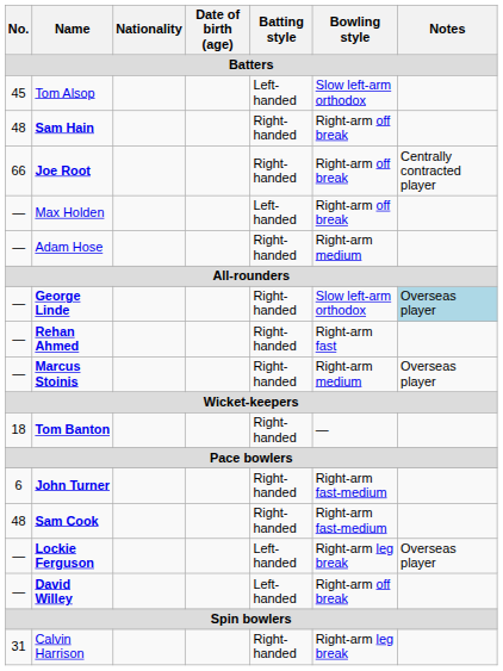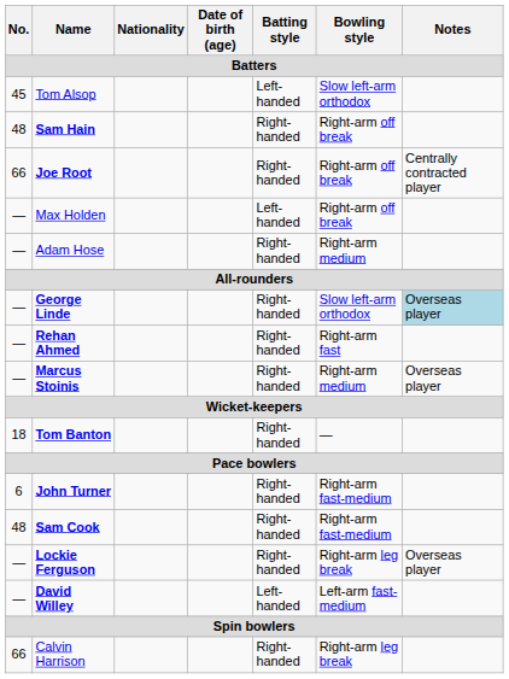Lockie Ferguson | Batting style: Left-handed -> Right-handed
David Willey | Bowling style: Right-arm off break -> Left-arm fast-medium
Calvin Harrison | No.: 31 -> 66
